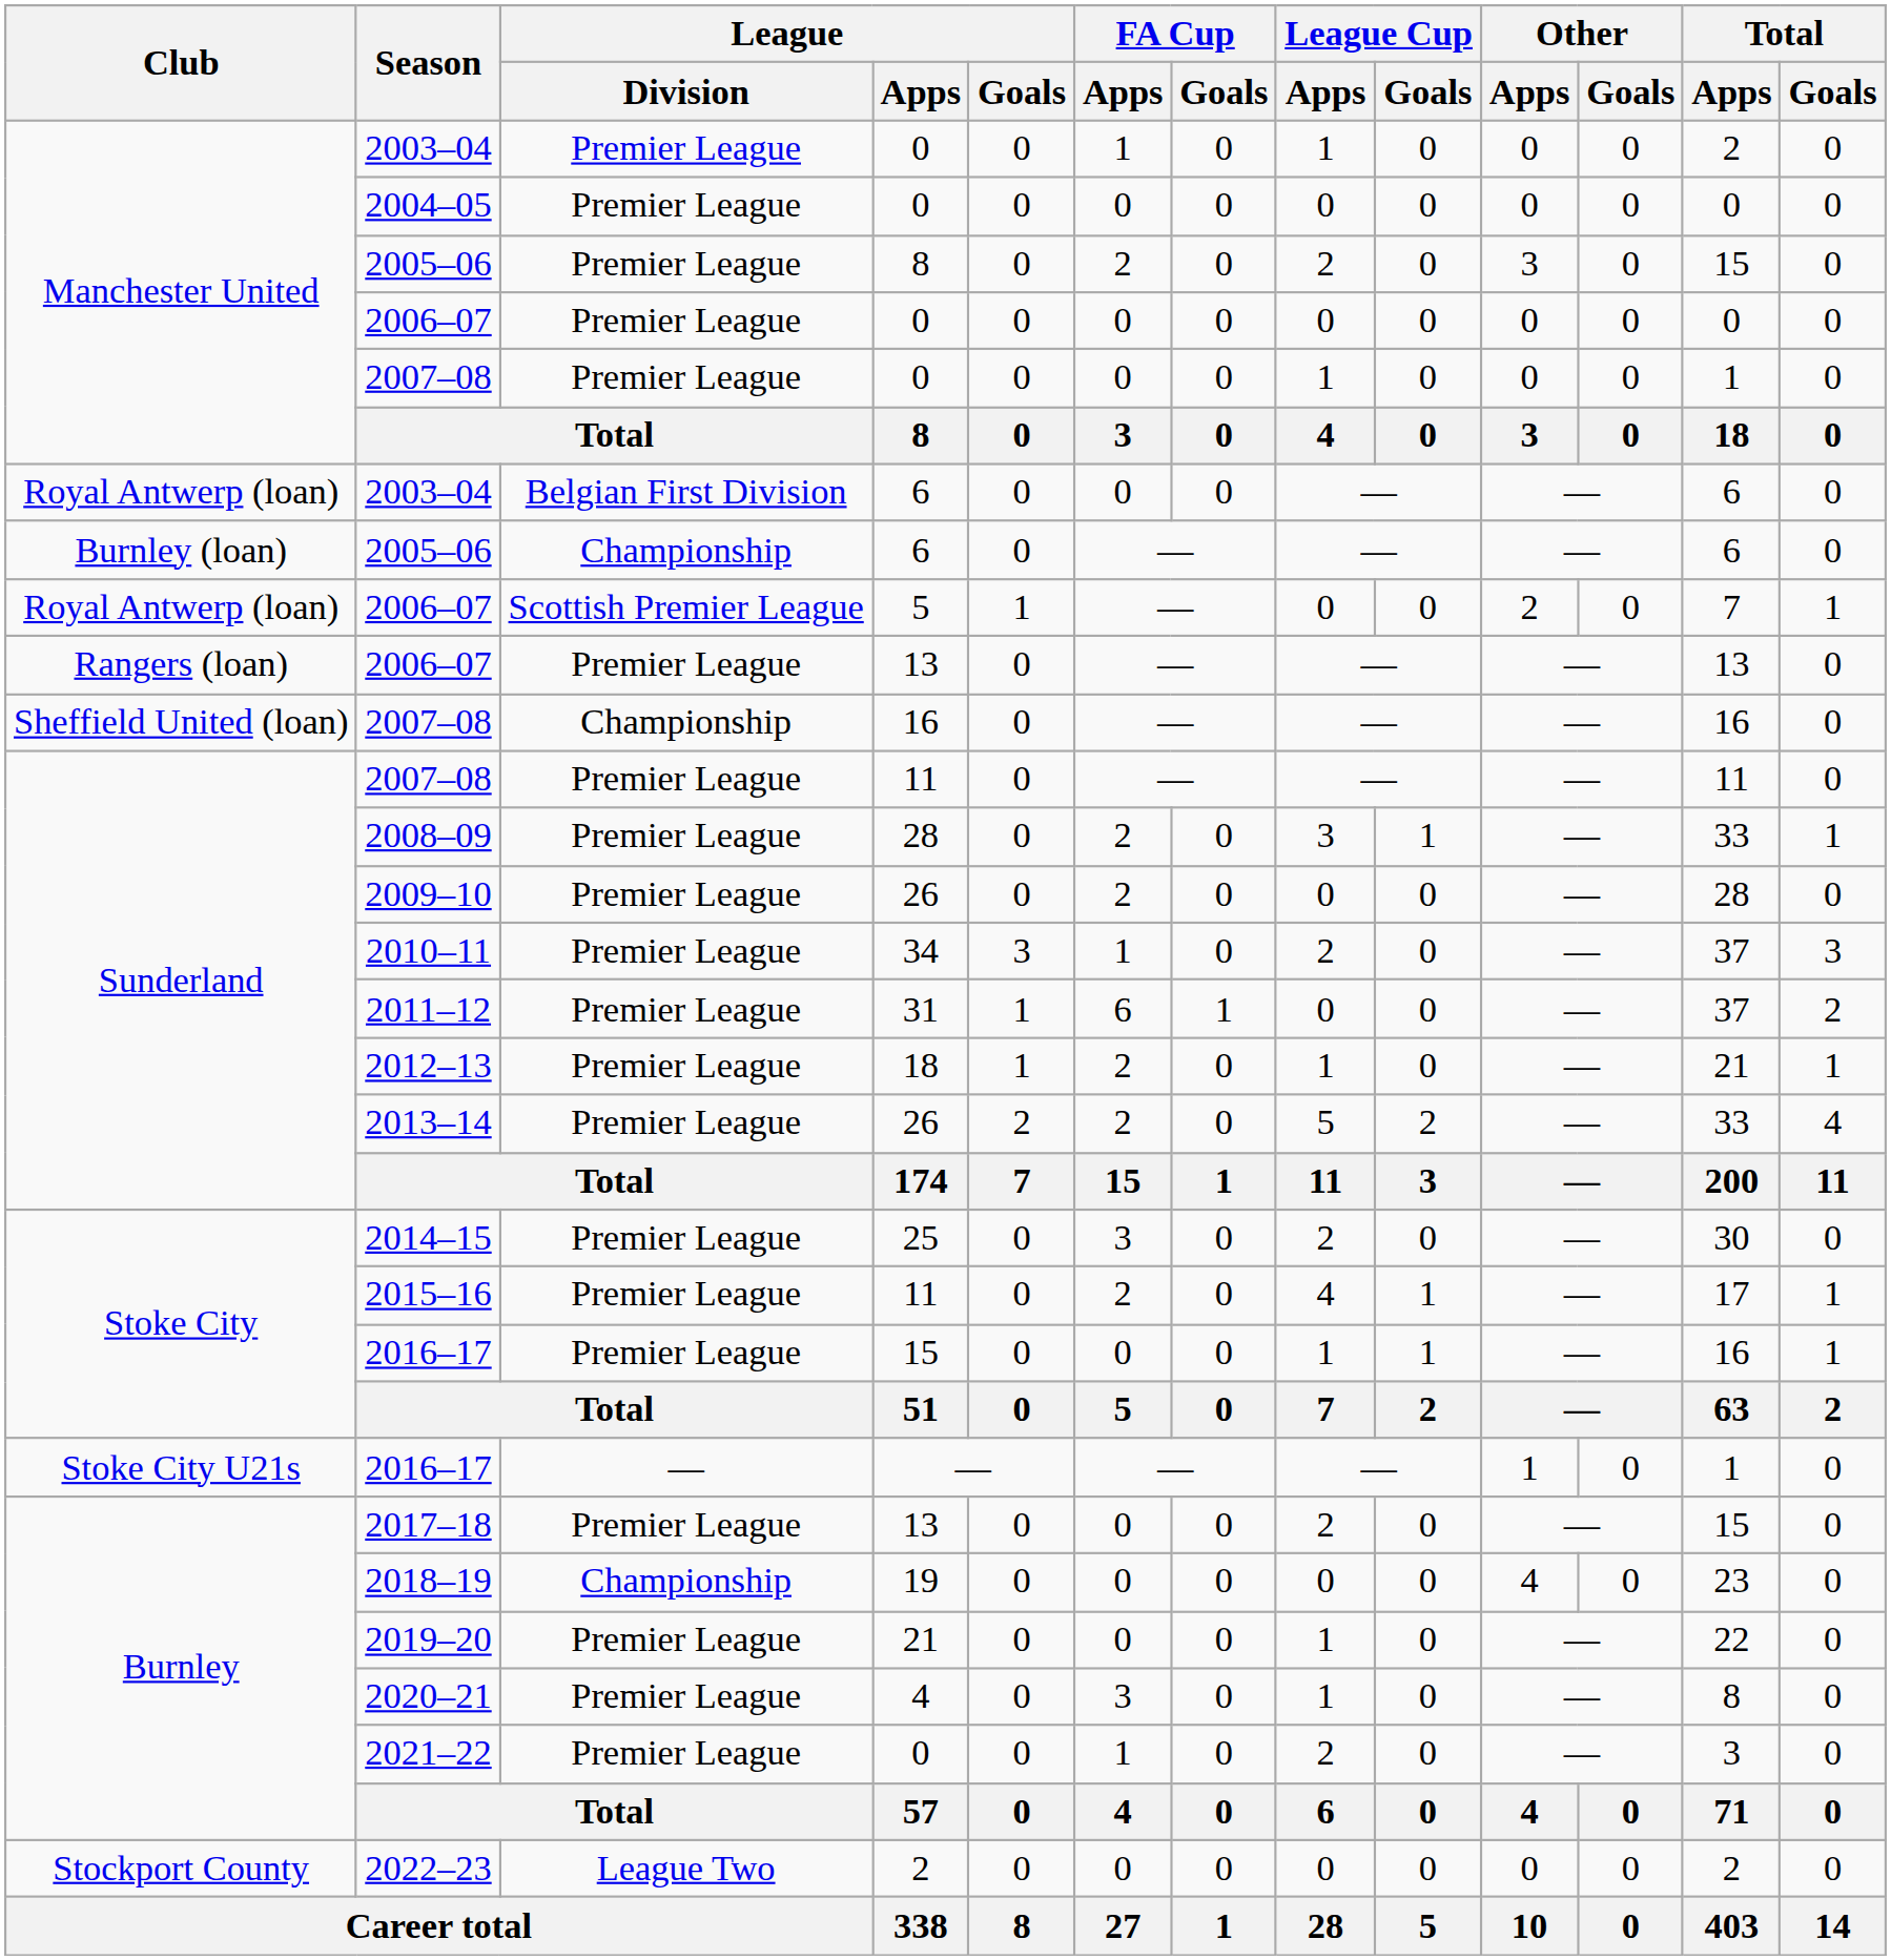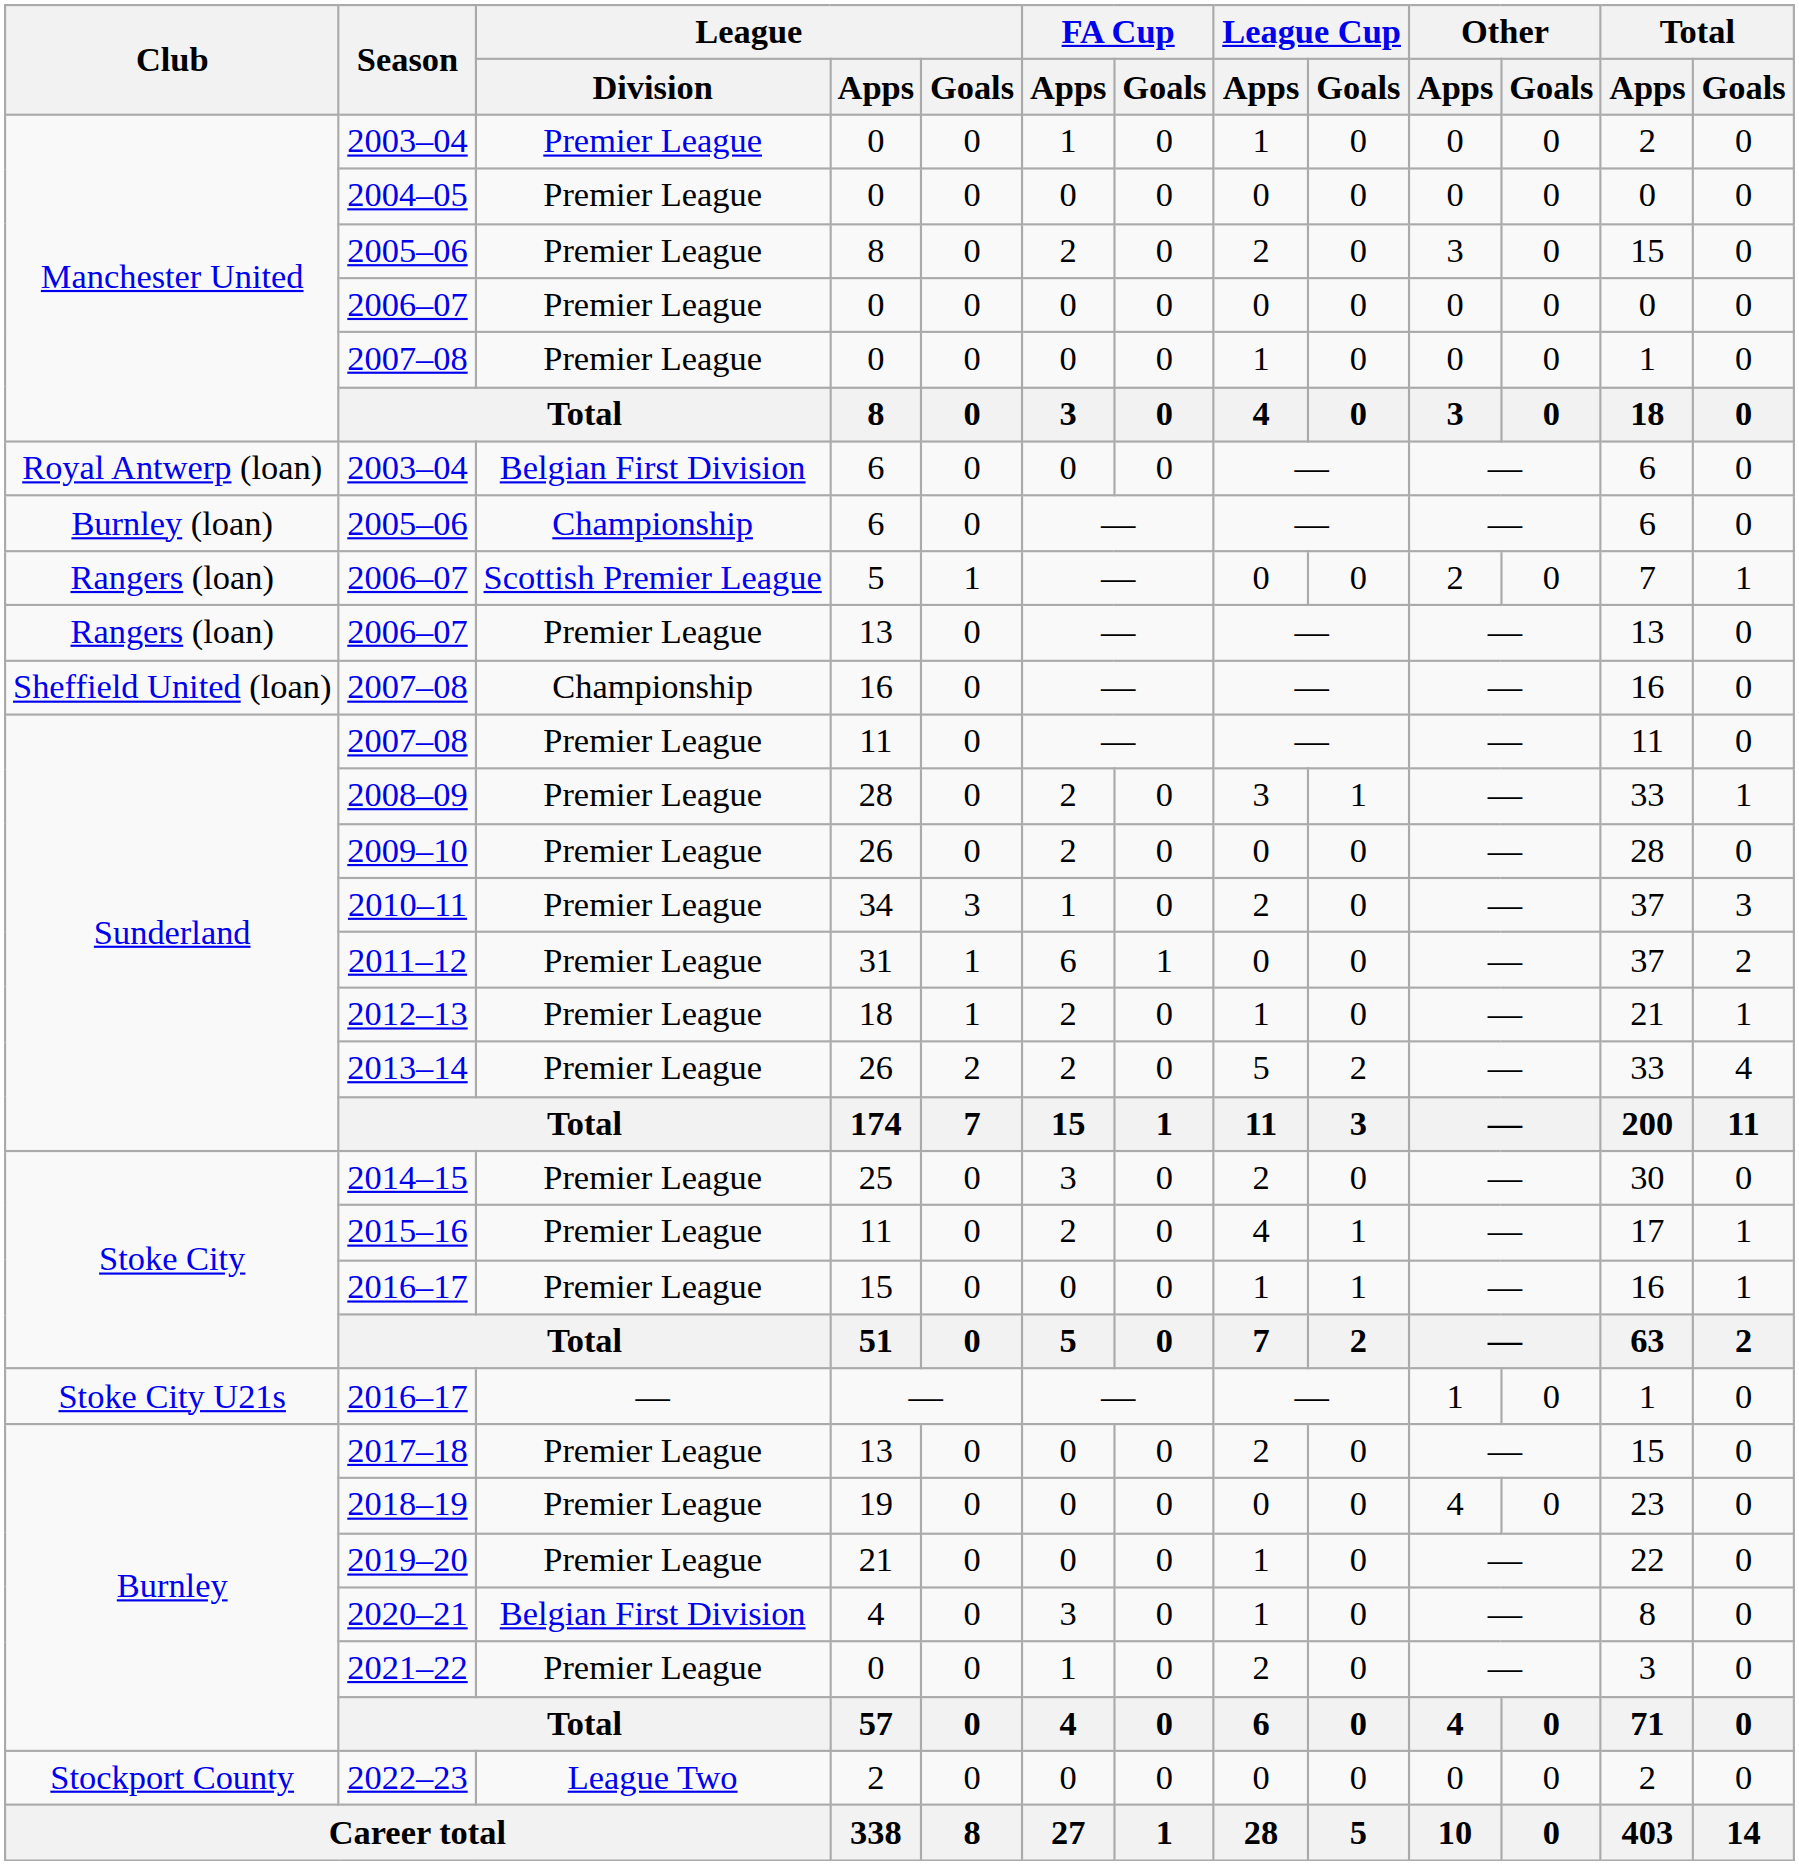2006–07 / 5 | Club: Royal Antwerp (loan) -> Rangers (loan)
2018–19 | League / Division: Championship -> Premier League
2020–21 | League / Division: Premier League -> Belgian First Division
